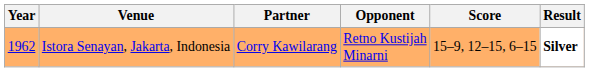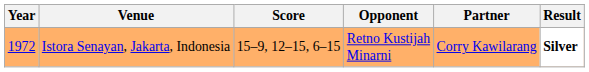columns swapped: Partner <-> Score
Istora Senayan, Jakarta, Indonesia | Year: 1962 -> 1972
